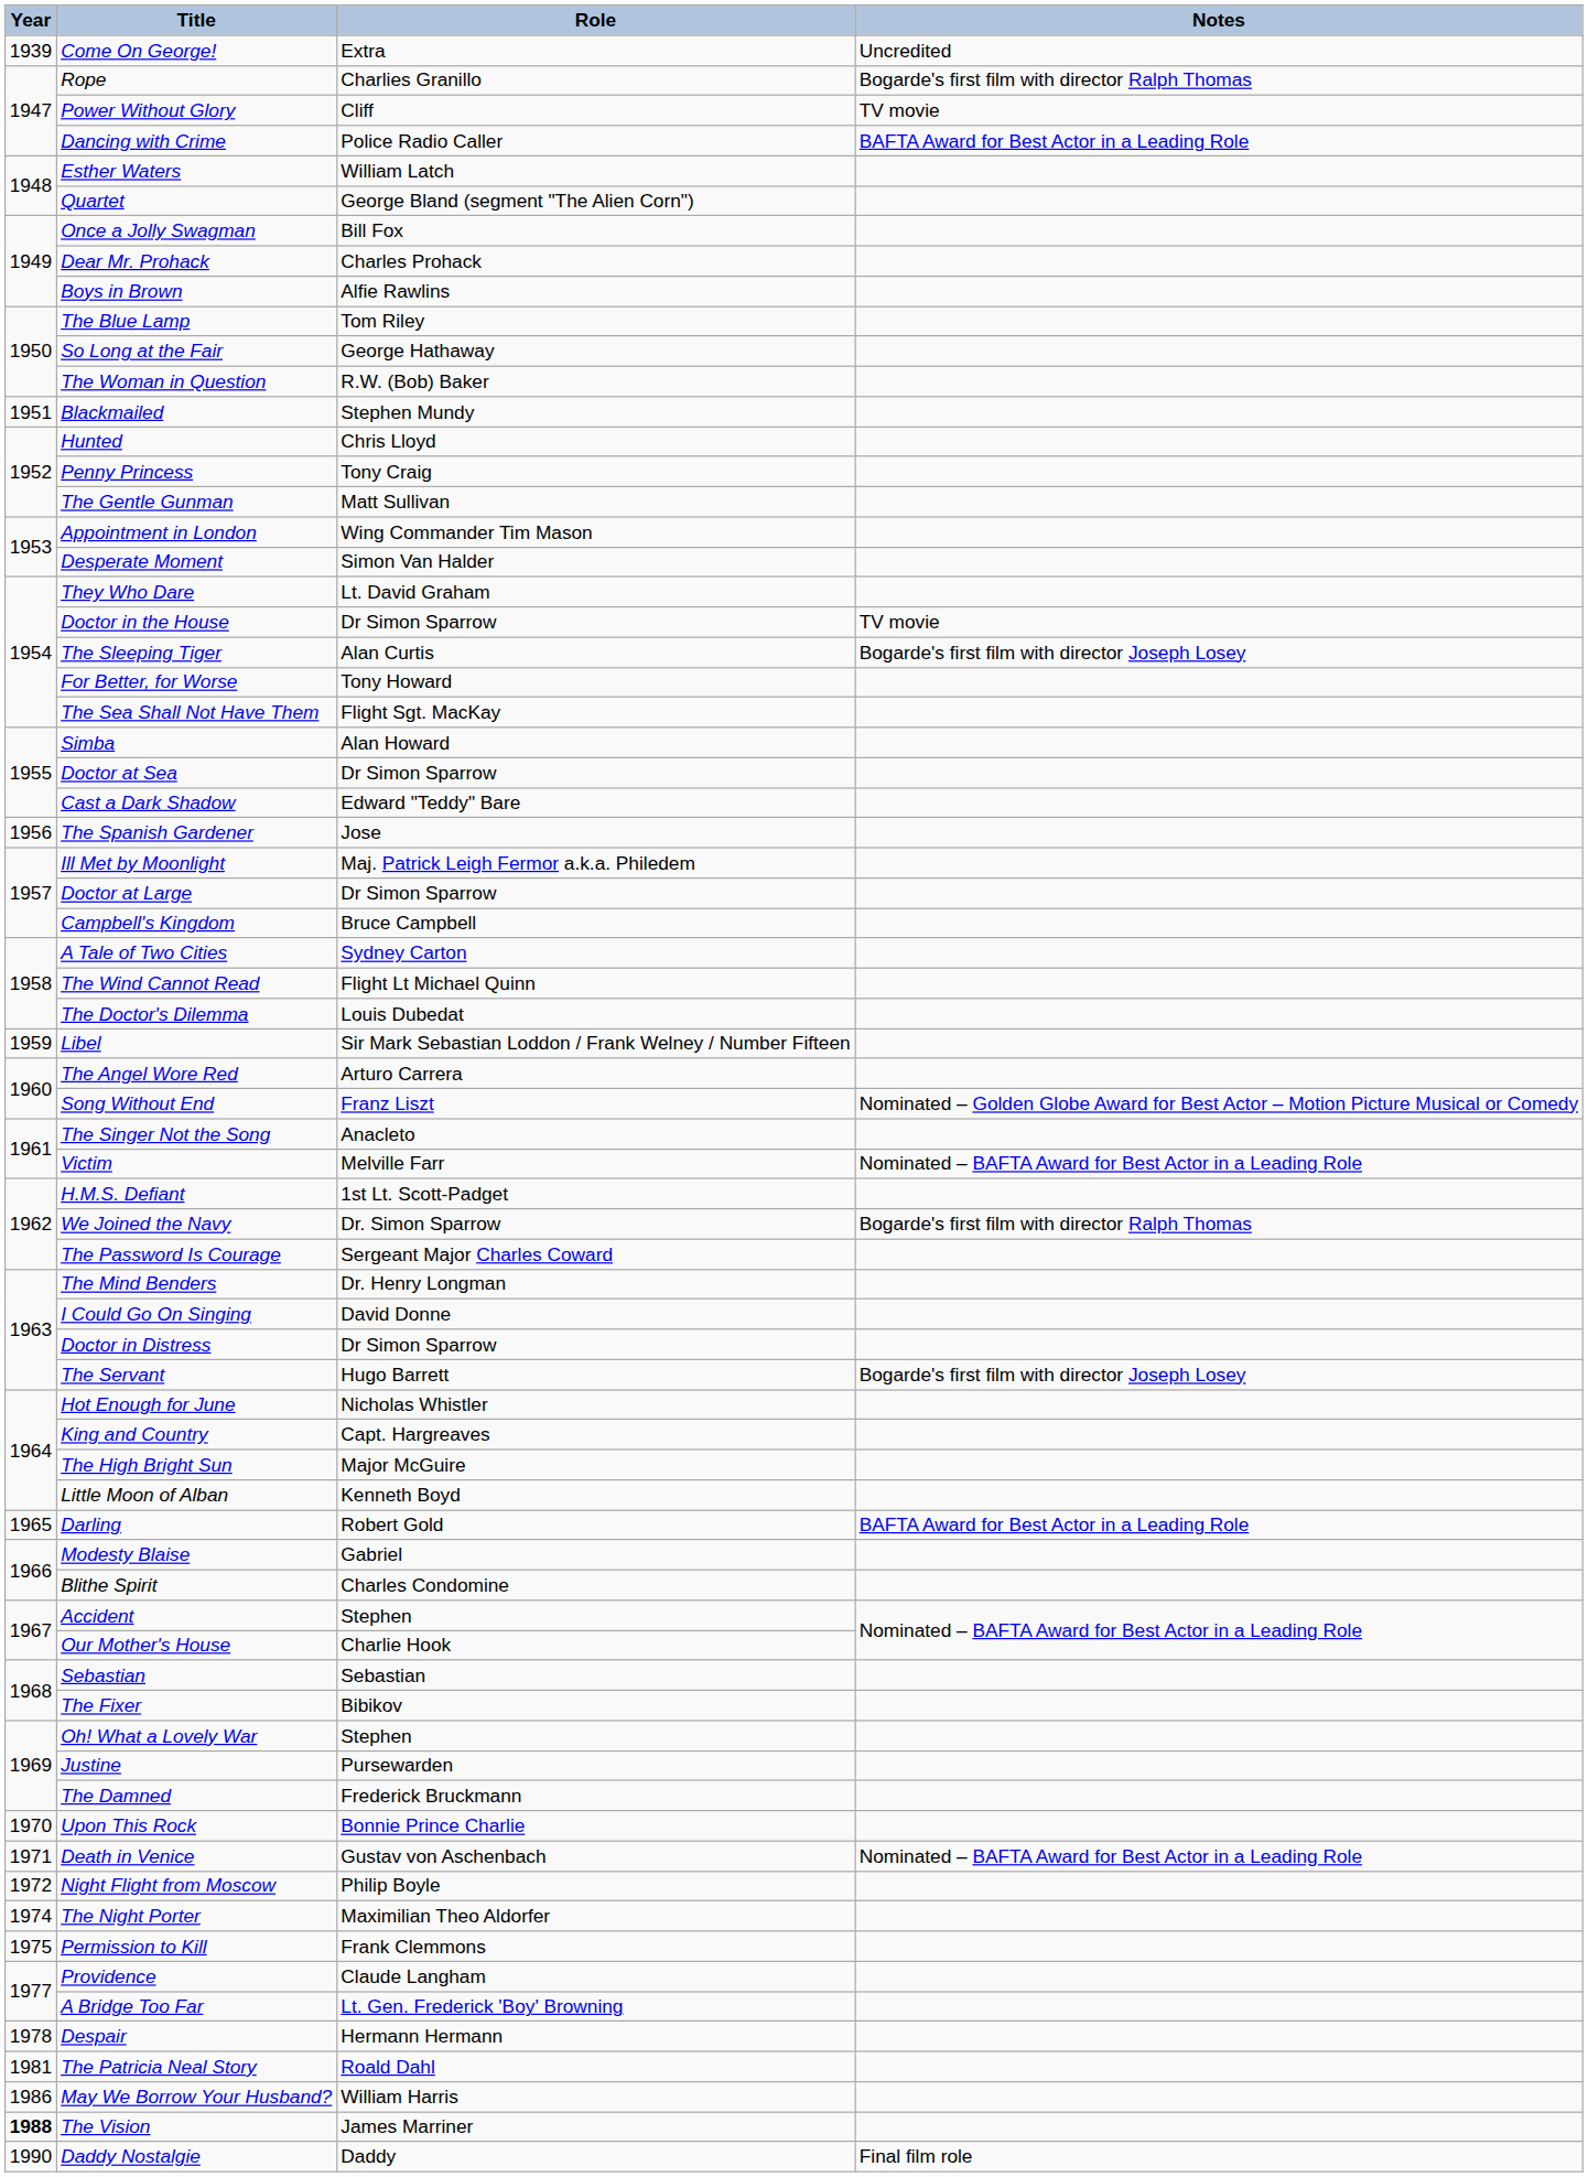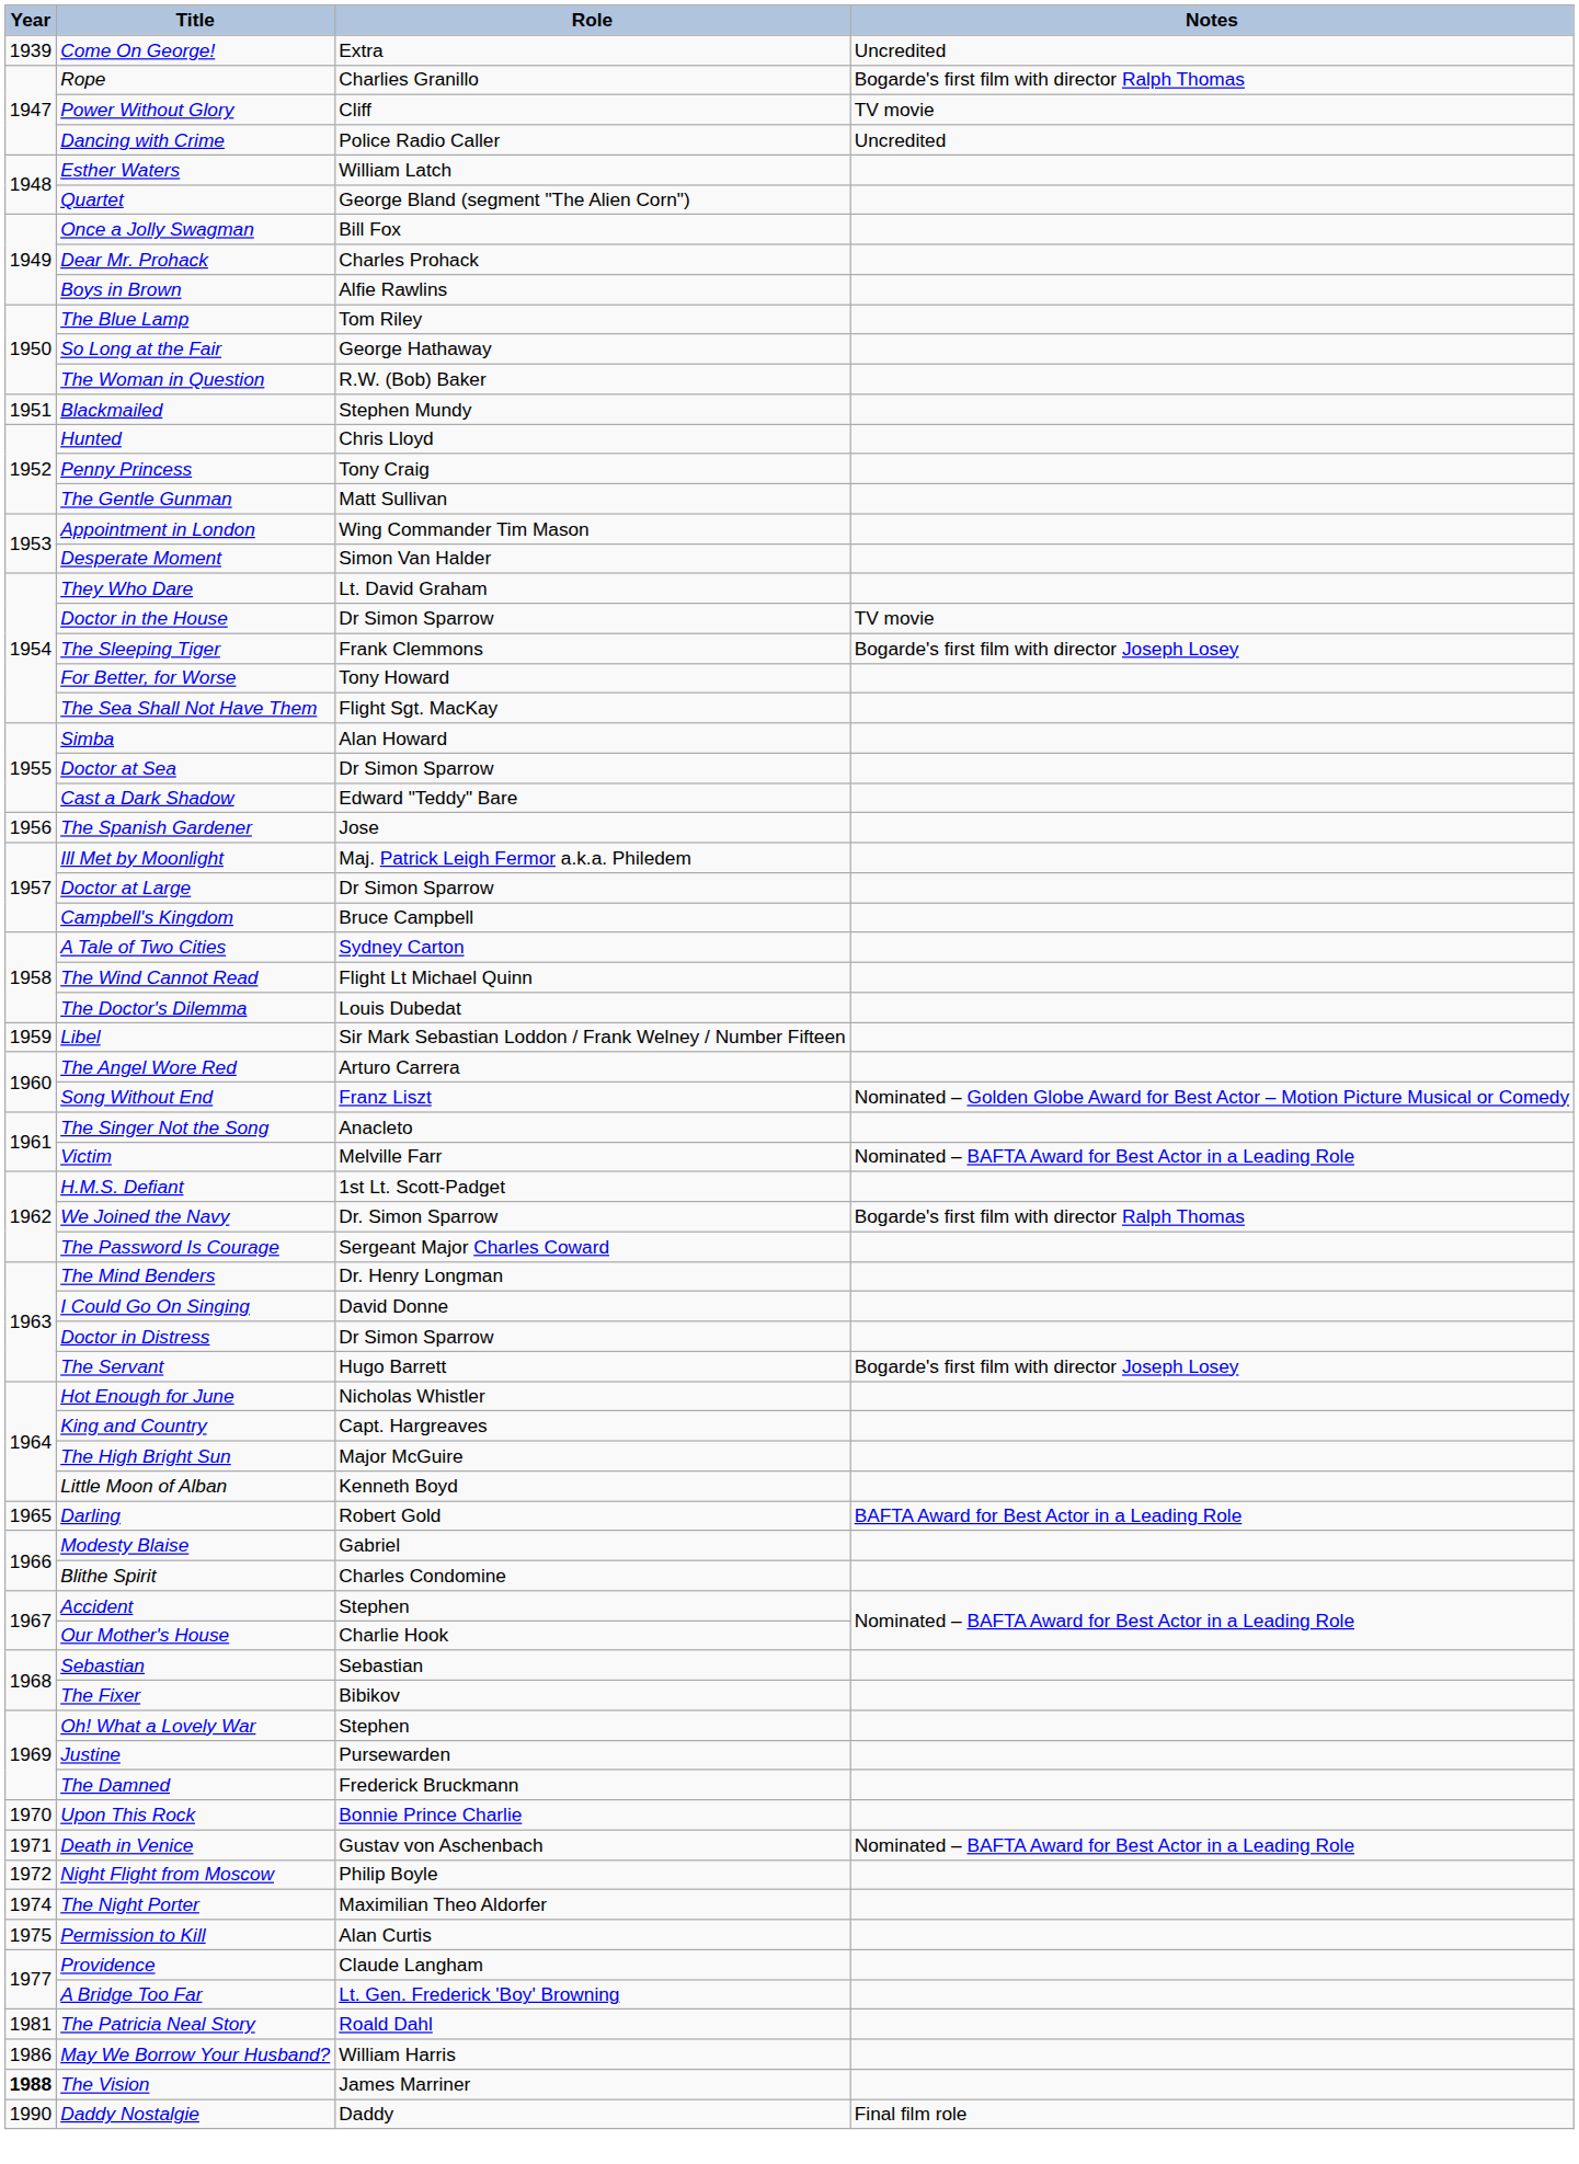Dancing with Crime | Notes: BAFTA Award for Best Actor in a Leading Role -> Uncredited
The Sleeping Tiger | Role: Alan Curtis -> Frank Clemmons
Permission to Kill | Role: Frank Clemmons -> Alan Curtis
- row: 1978 | Despair | Hermann Hermann
